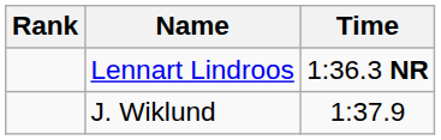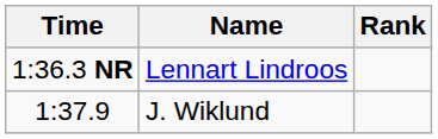columns swapped: Rank <-> Time
